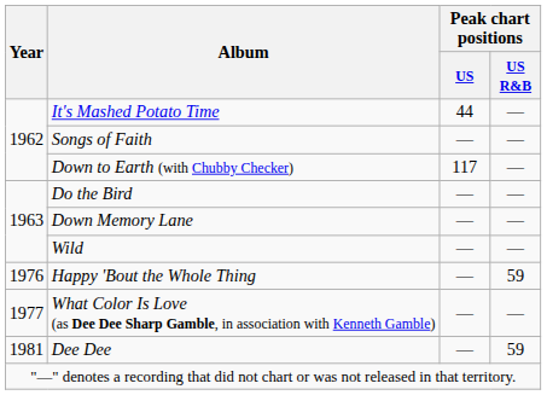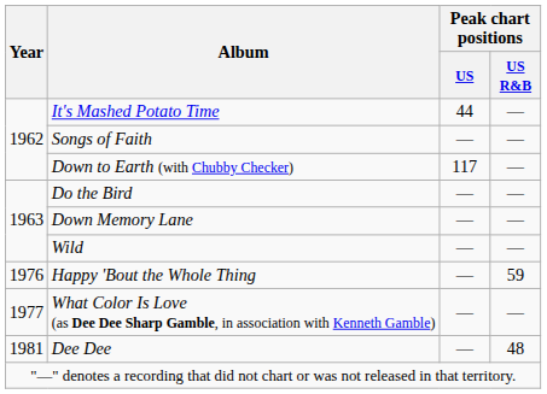Dee Dee | Peak chart positions / US R&B: 59 -> 48
